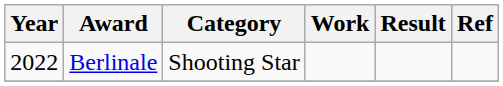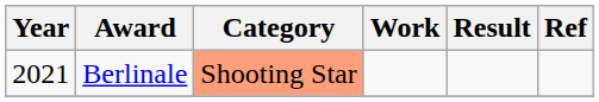Berlinale | Year: 2022 -> 2021
Berlinale | Category: no background -> lightsalmon background
